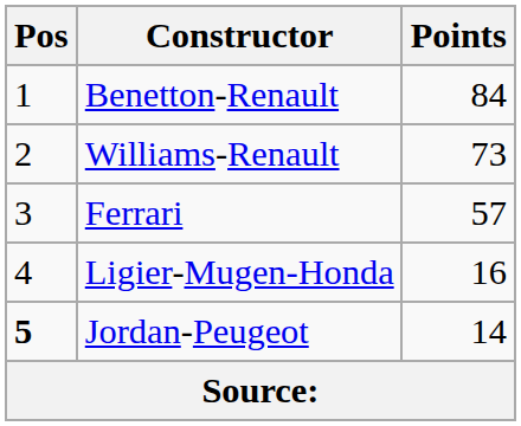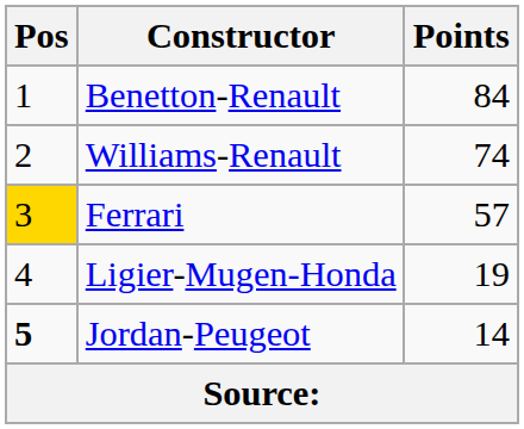Williams-Renault | Points: 73 -> 74
Ferrari | Pos: no background -> gold background
Ligier-Mugen-Honda | Points: 16 -> 19
